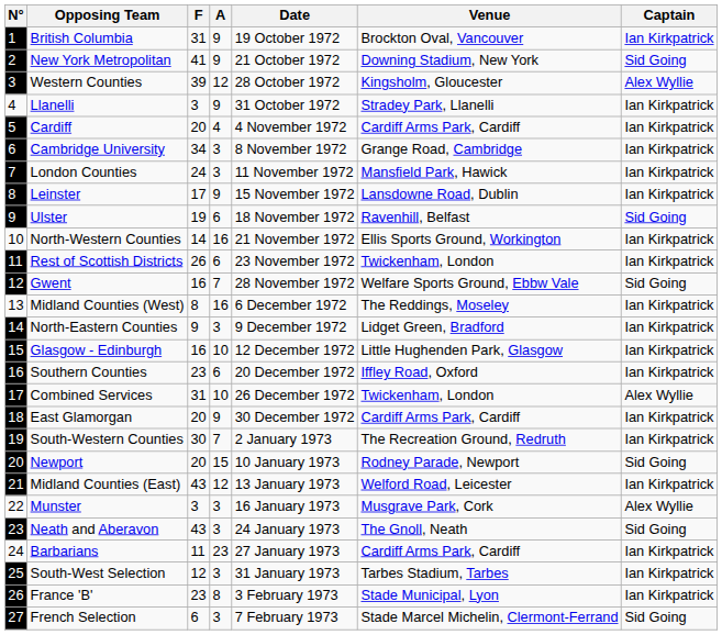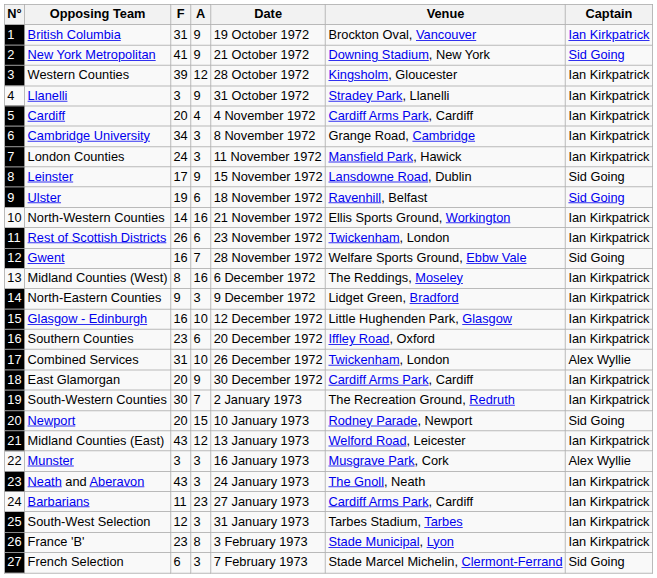Western Counties | Captain: Alex Wyllie -> Ian Kirkpatrick
Leinster | Captain: Ian Kirkpatrick -> Sid Going
Neath and Aberavon | Captain: Sid Going -> Ian Kirkpatrick
